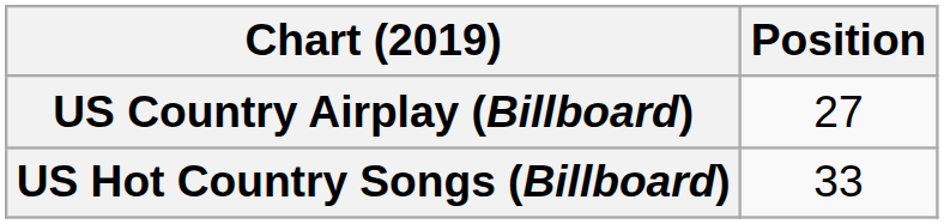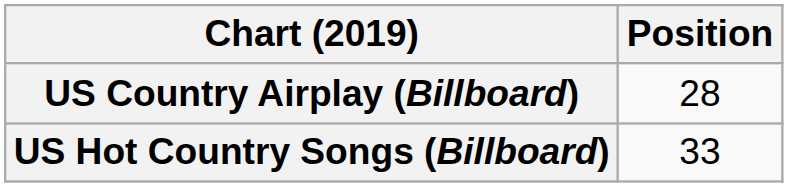US Country Airplay (Billboard) | Position: 27 -> 28
